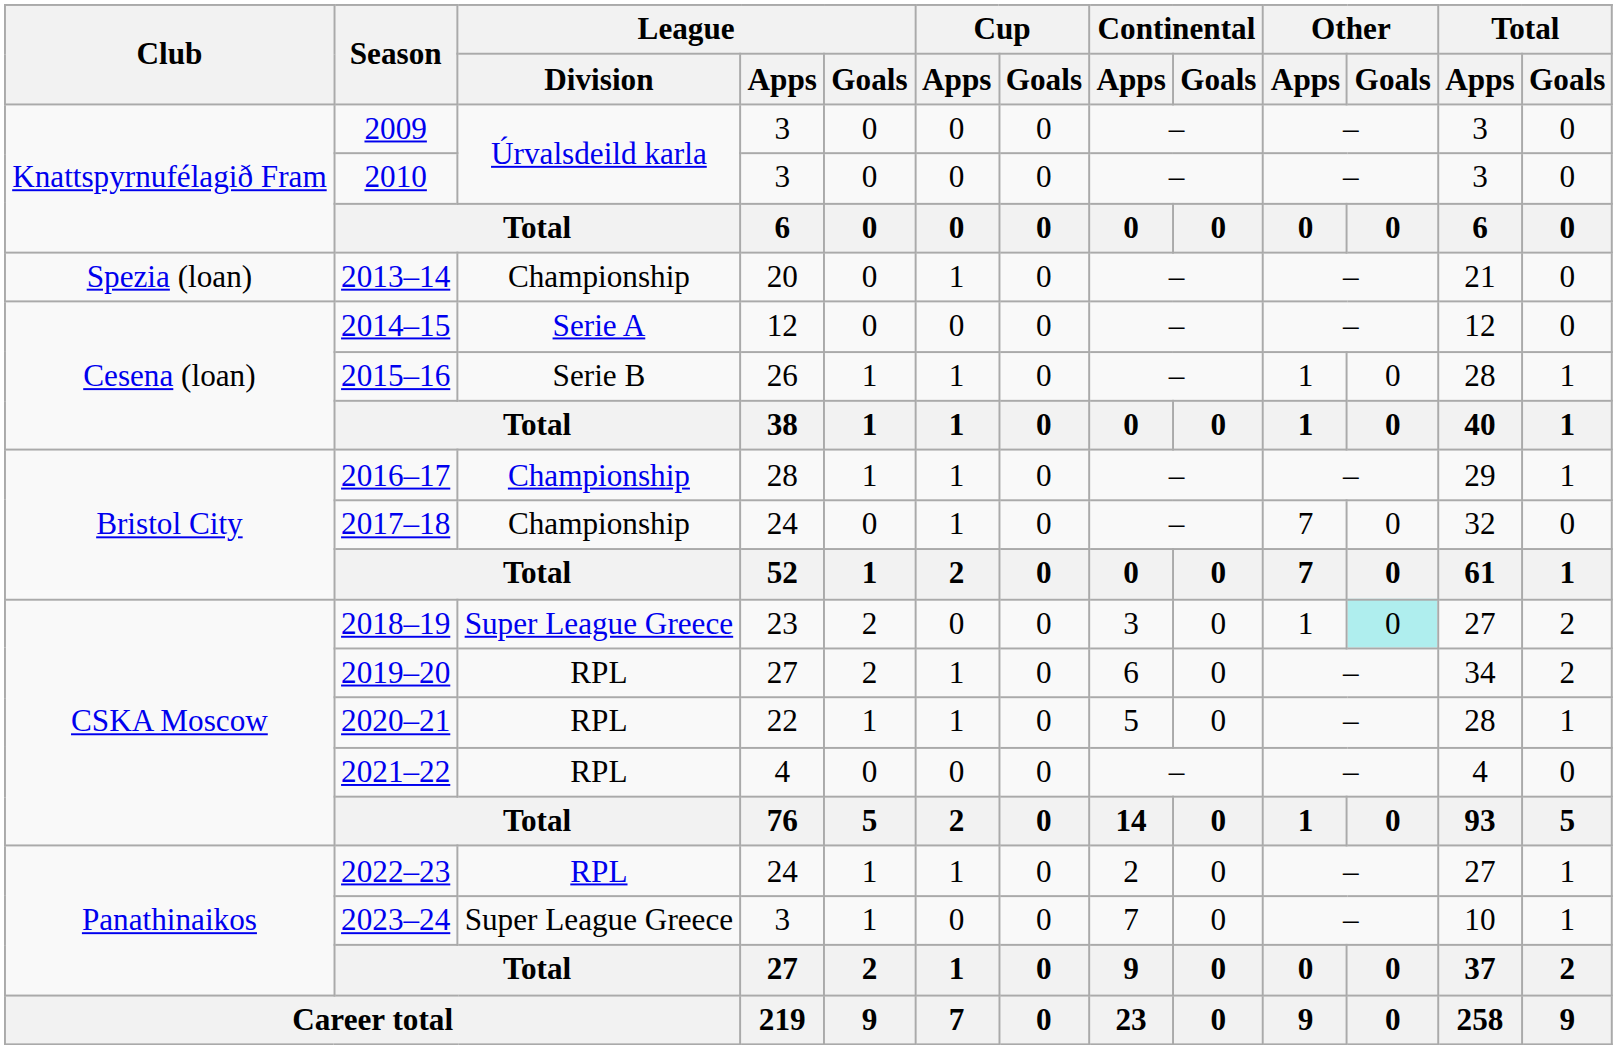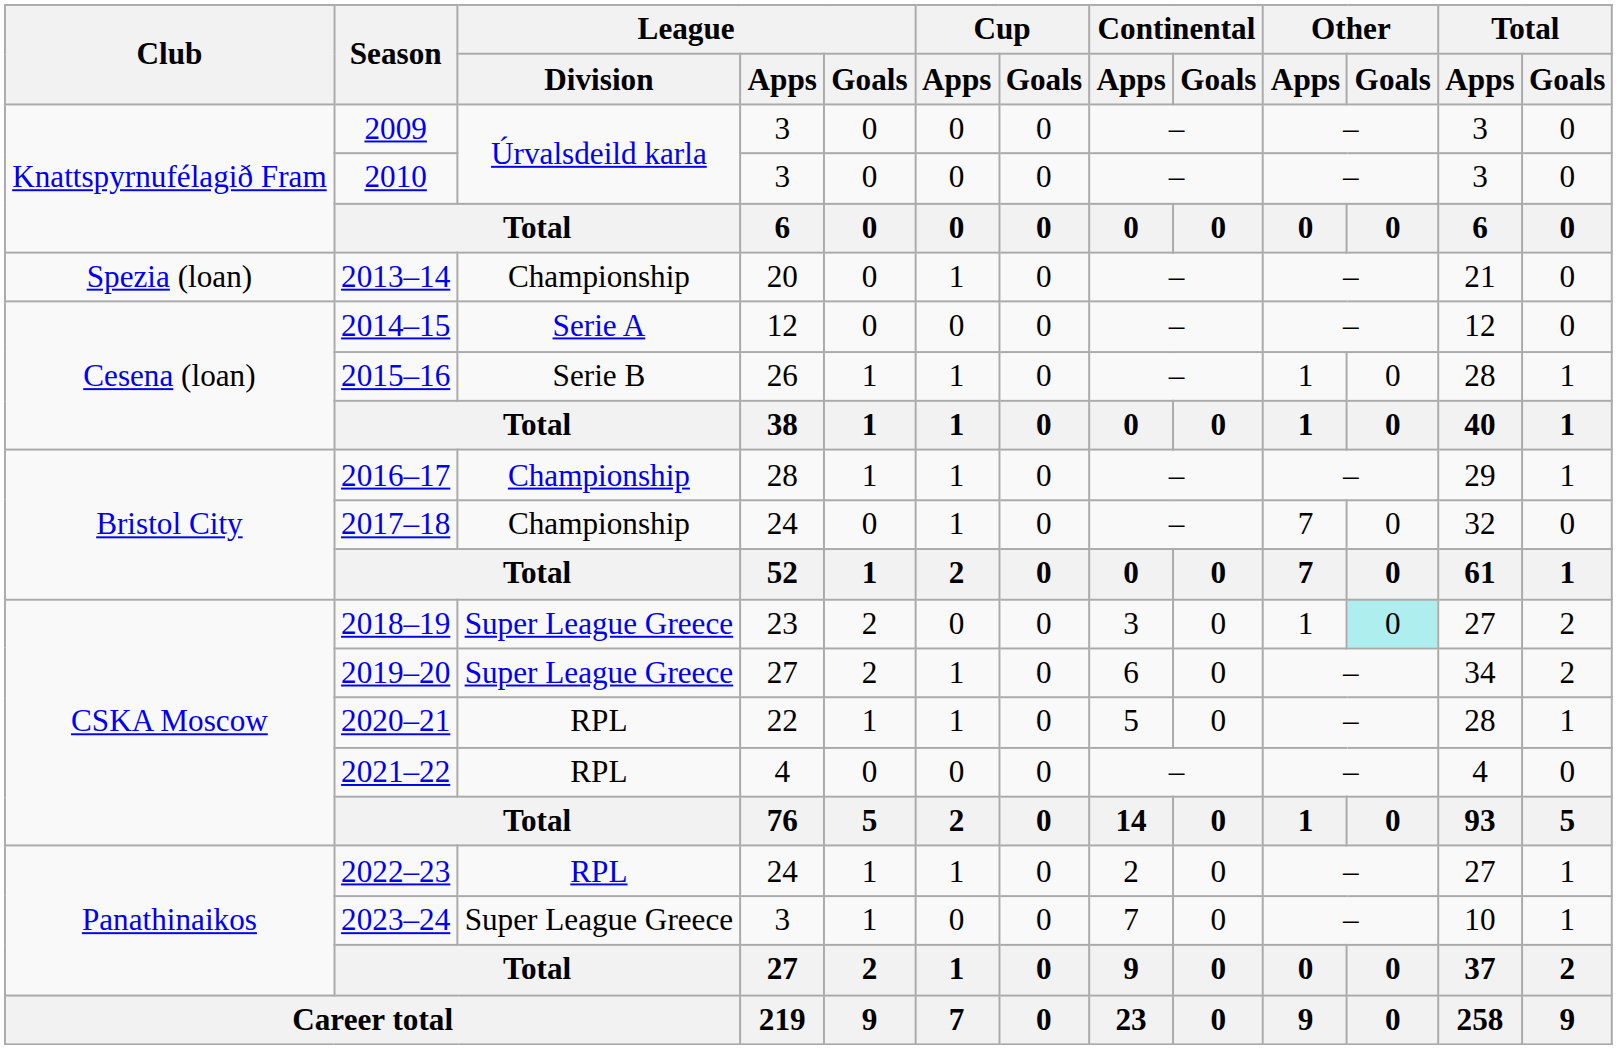2019–20 | League / Division: RPL -> Super League Greece
